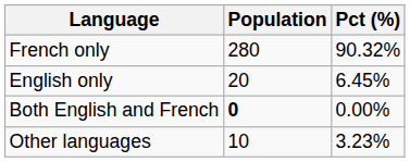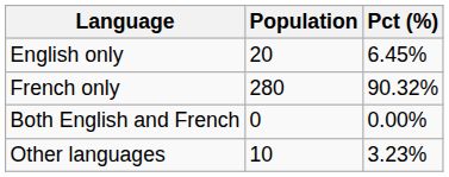rows swapped: French only <-> English only
Both English and French | Population: bold -> normal
